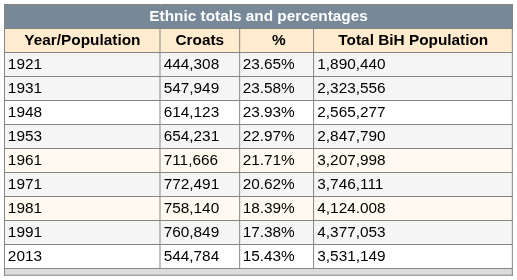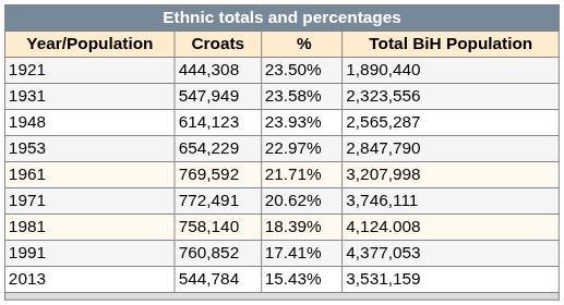1921 | %: 23.65% -> 23.50%
1948 | Total BiH Population: 2,565,277 -> 2,565,287
1953 | Croats: 654,231 -> 654,229
1961 | Croats: 711,666 -> 769,592
1991 | Croats: 760,849 -> 760,852
1991 | %: 17.38% -> 17.41%
2013 | Total BiH Population: 3,531,149 -> 3,531,159
